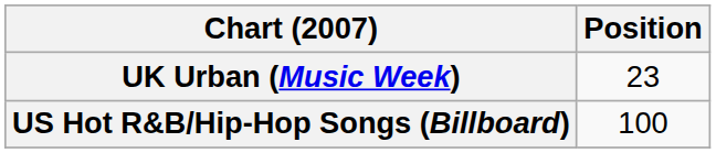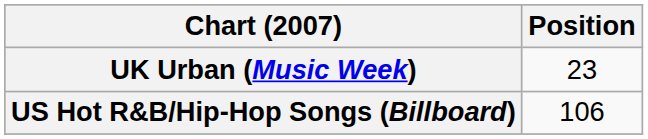US Hot R&B/Hip-Hop Songs (Billboard) | Position: 100 -> 106
